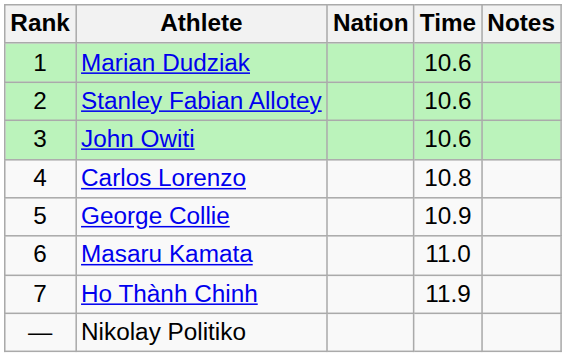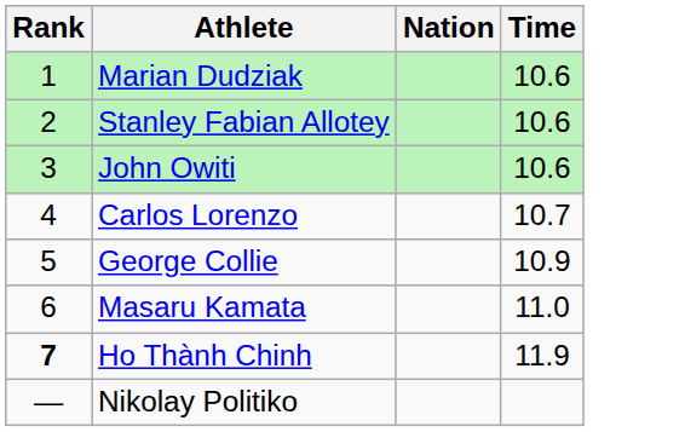- column: Notes
Carlos Lorenzo | Time: 10.8 -> 10.7
Ho Thành Chinh | Rank: normal -> bold
